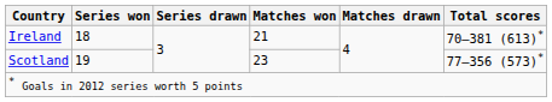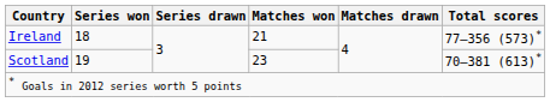Ireland | Total scores: 70–381 (613)* -> 77–356 (573)*
Scotland | Total scores: 77–356 (573)* -> 70–381 (613)*
